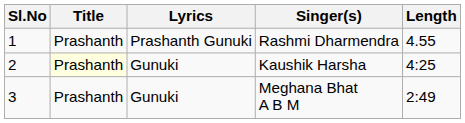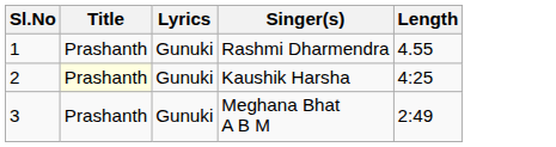Rashmi Dharmendra | Lyrics: Prashanth Gunuki -> Gunuki
